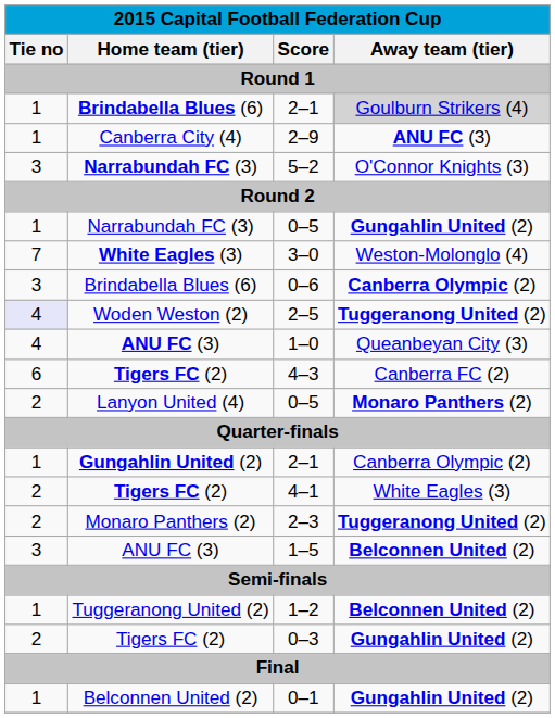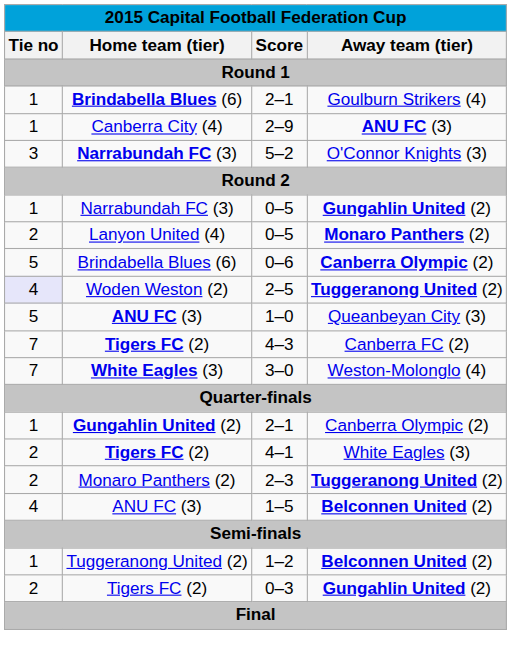Brindabella Blues (6) / 2–1 | Away team (tier): lightgrey background -> no background
rows swapped: Lanyon United (4) / 0–5 <-> 3–0
0–6 | Tie no: 3 -> 5
1–0 | Tie no: 4 -> 5
4–3 | Tie no: 6 -> 7
1–5 | Tie no: 3 -> 4
- row: 1 | Belconnen United (2) | 0–1 | Gungahlin United (2)
